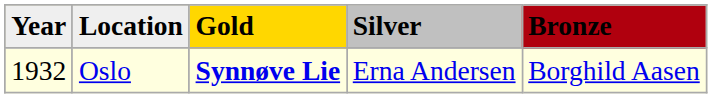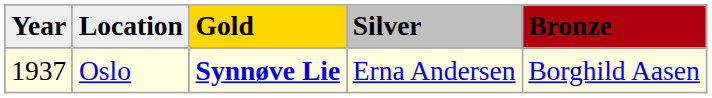Oslo | Year: 1932 -> 1937
